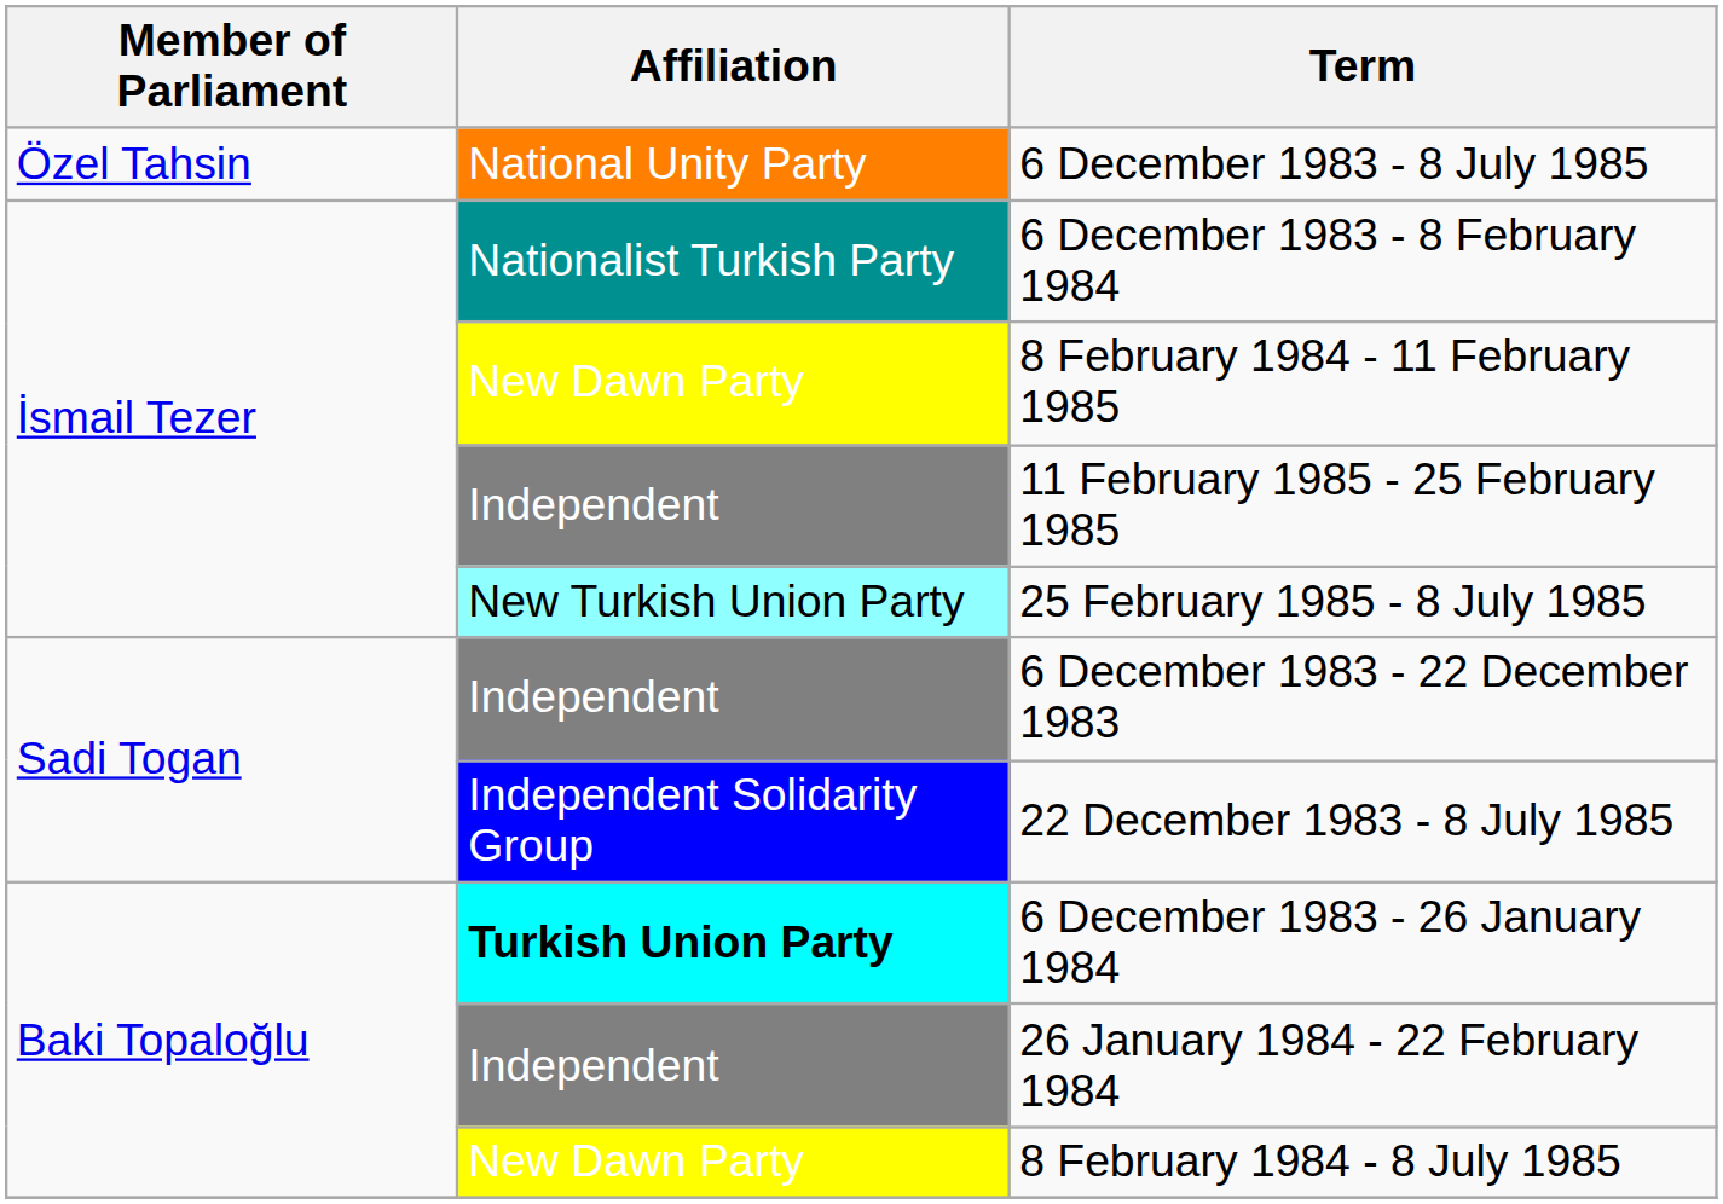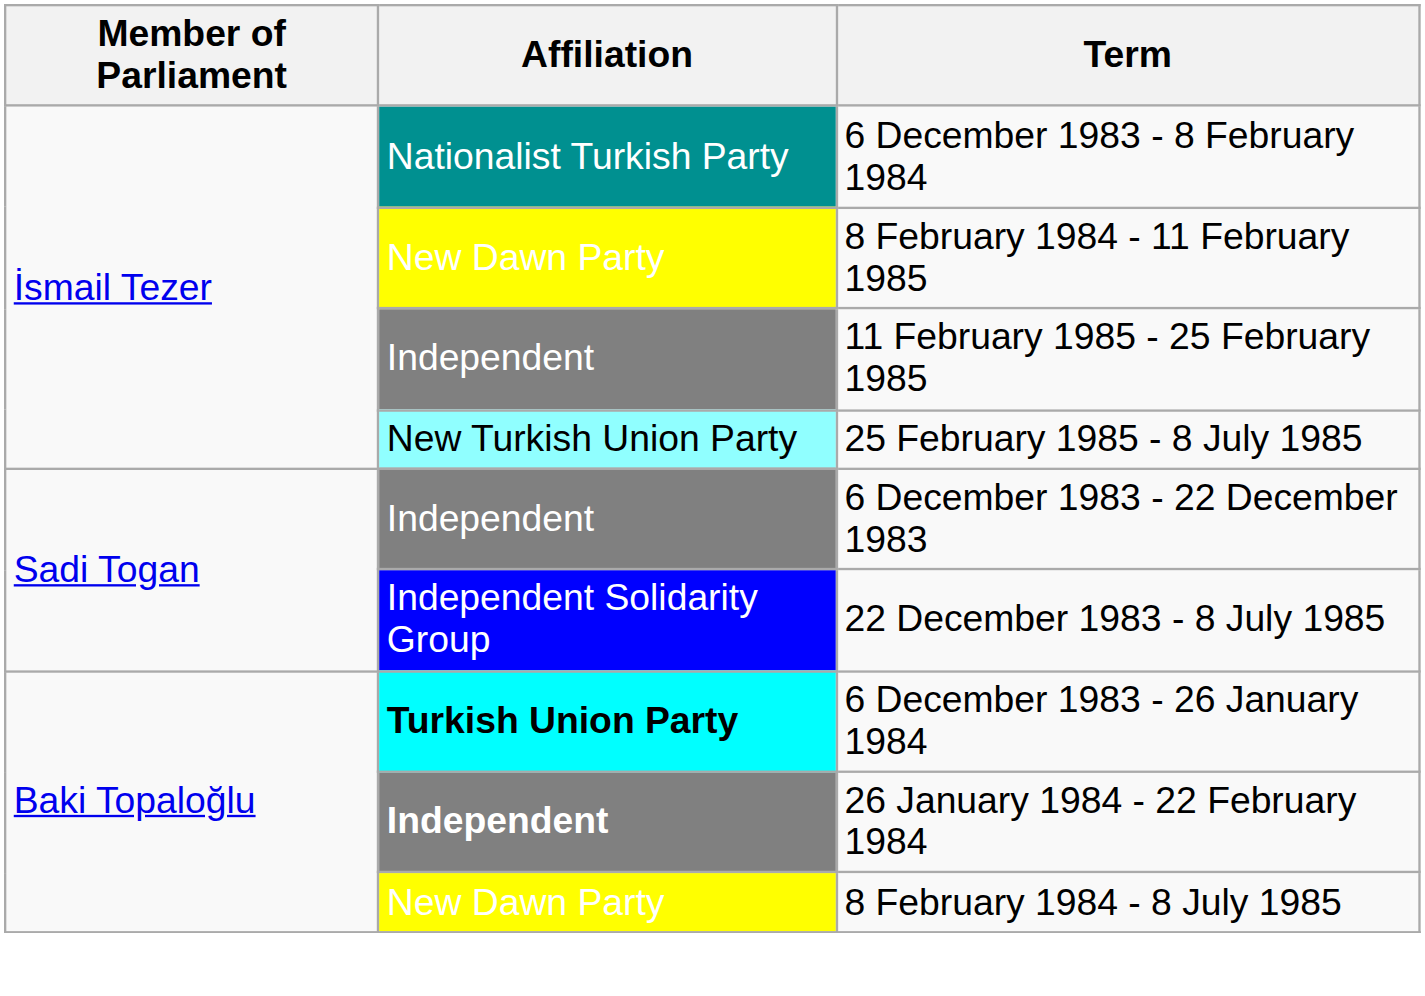- row: Özel Tahsin | National Unity Party | 6 December 1983 - 8 July 1985
26 January 1984 - 22 February 1984 | Affiliation: normal -> bold
